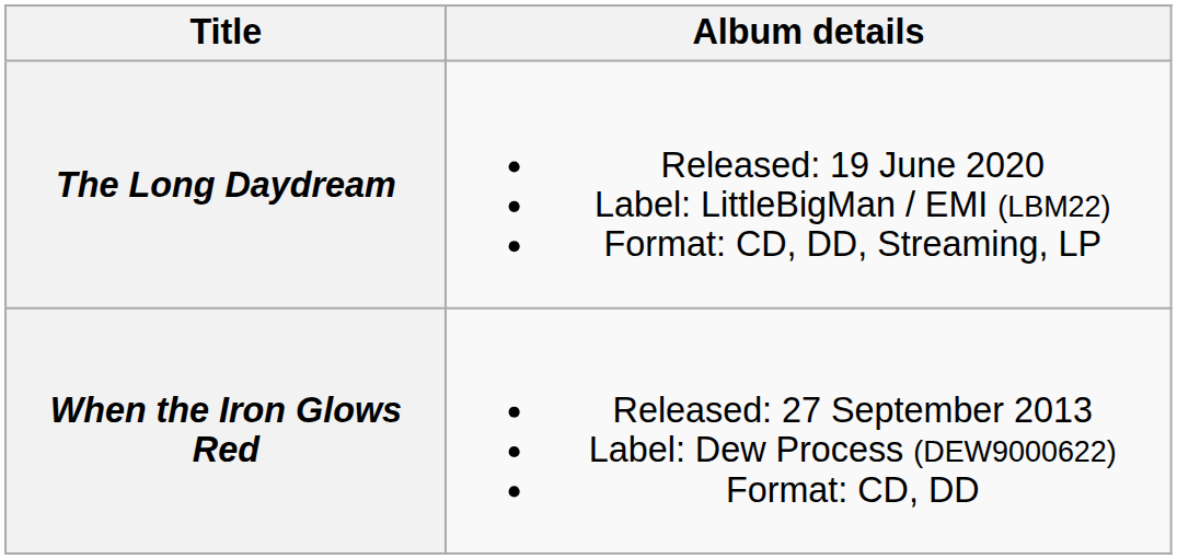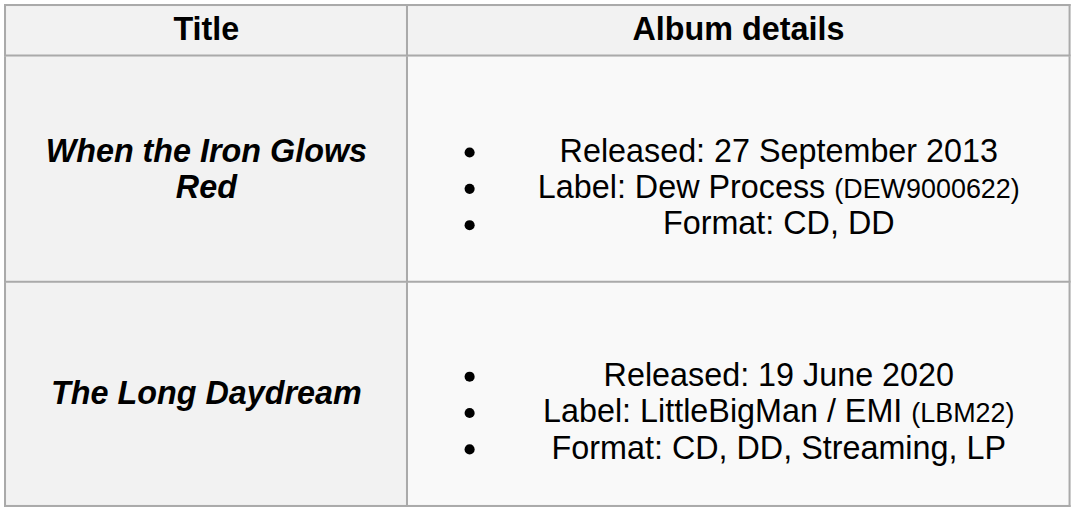rows swapped: When the Iron Glows Red <-> The Long Daydream
